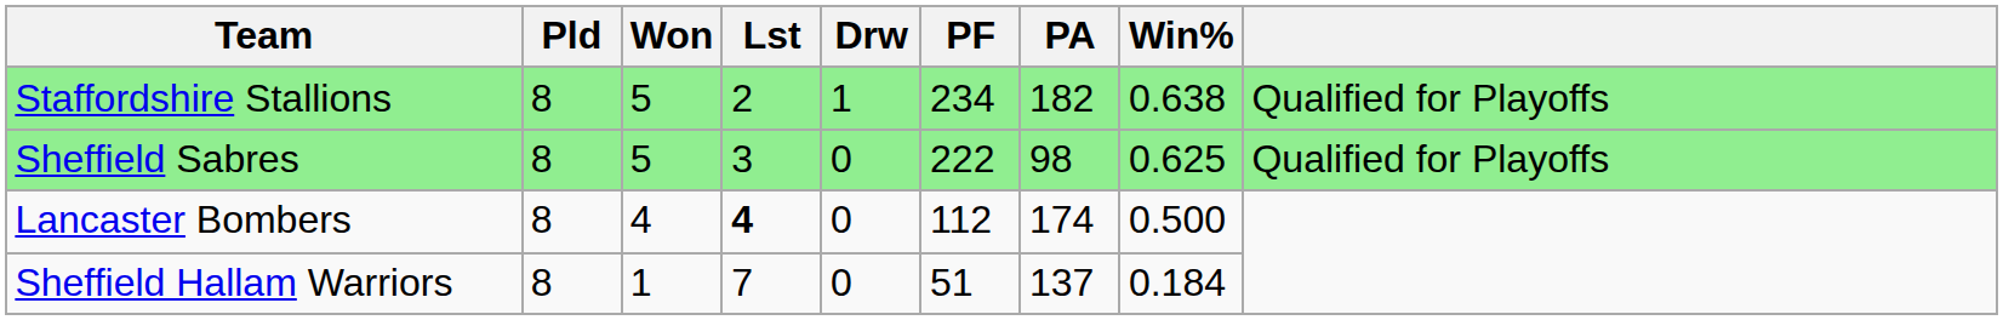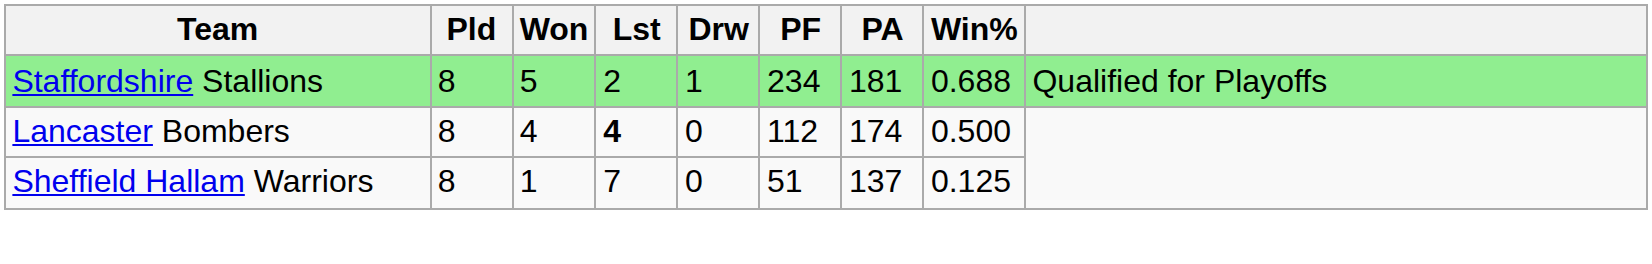Staffordshire Stallions | PA: 182 -> 181
Staffordshire Stallions | Win%: 0.638 -> 0.688
- row: Sheffield Sabres | 8 | 5 | 3 | 0 | 222 | 98 | 0.625 | Qualified for Playoffs
Sheffield Hallam Warriors | Win%: 0.184 -> 0.125
